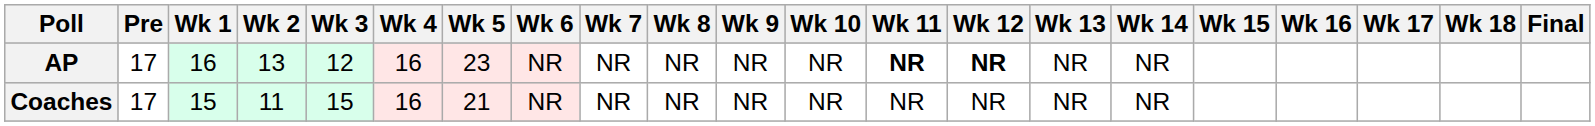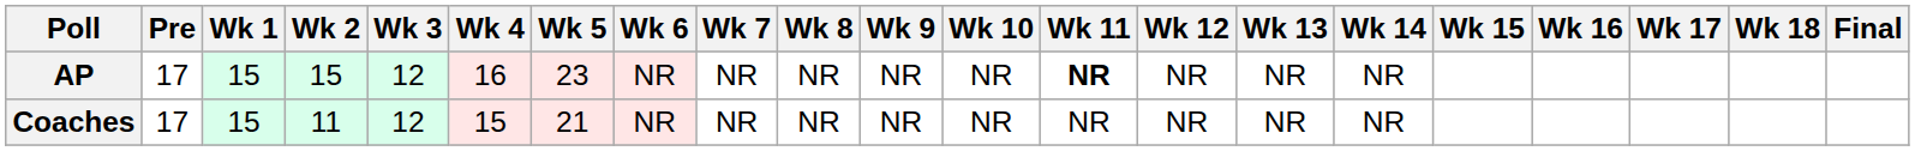AP | Wk 1: 16 -> 15
AP | Wk 2: 13 -> 15
AP | Wk 12: bold -> normal
Coaches | Wk 3: 15 -> 12
Coaches | Wk 4: 16 -> 15
